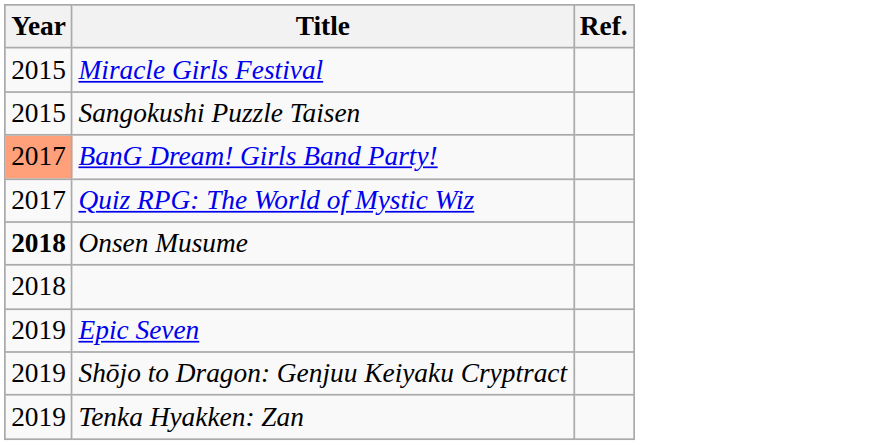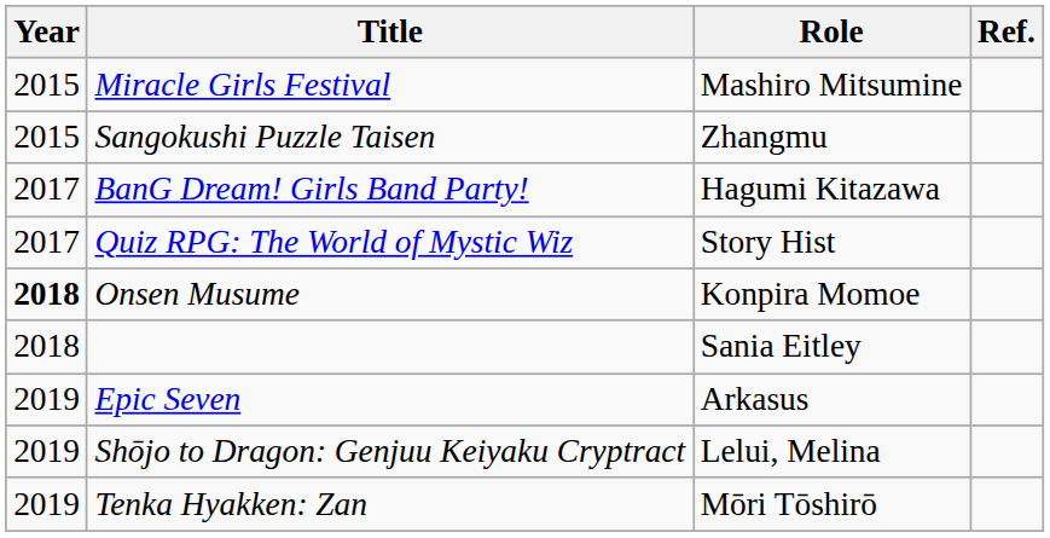+ column: Role | Mashiro Mitsumine | Zhangmu | Hagumi Kitazawa | Story Hist | Konpira Momoe | Sania Eitley | Arkasus | Lelui, Melina | Mōri Tōshirō
BanG Dream! Girls Band Party! | Year: lightsalmon background -> no background
